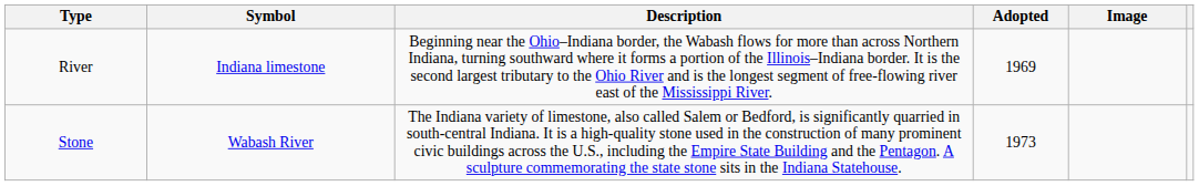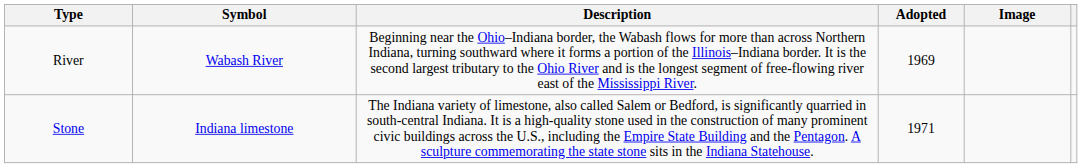River | Symbol: Indiana limestone -> Wabash River
Stone | Symbol: Wabash River -> Indiana limestone
Stone | Adopted: 1973 -> 1971
